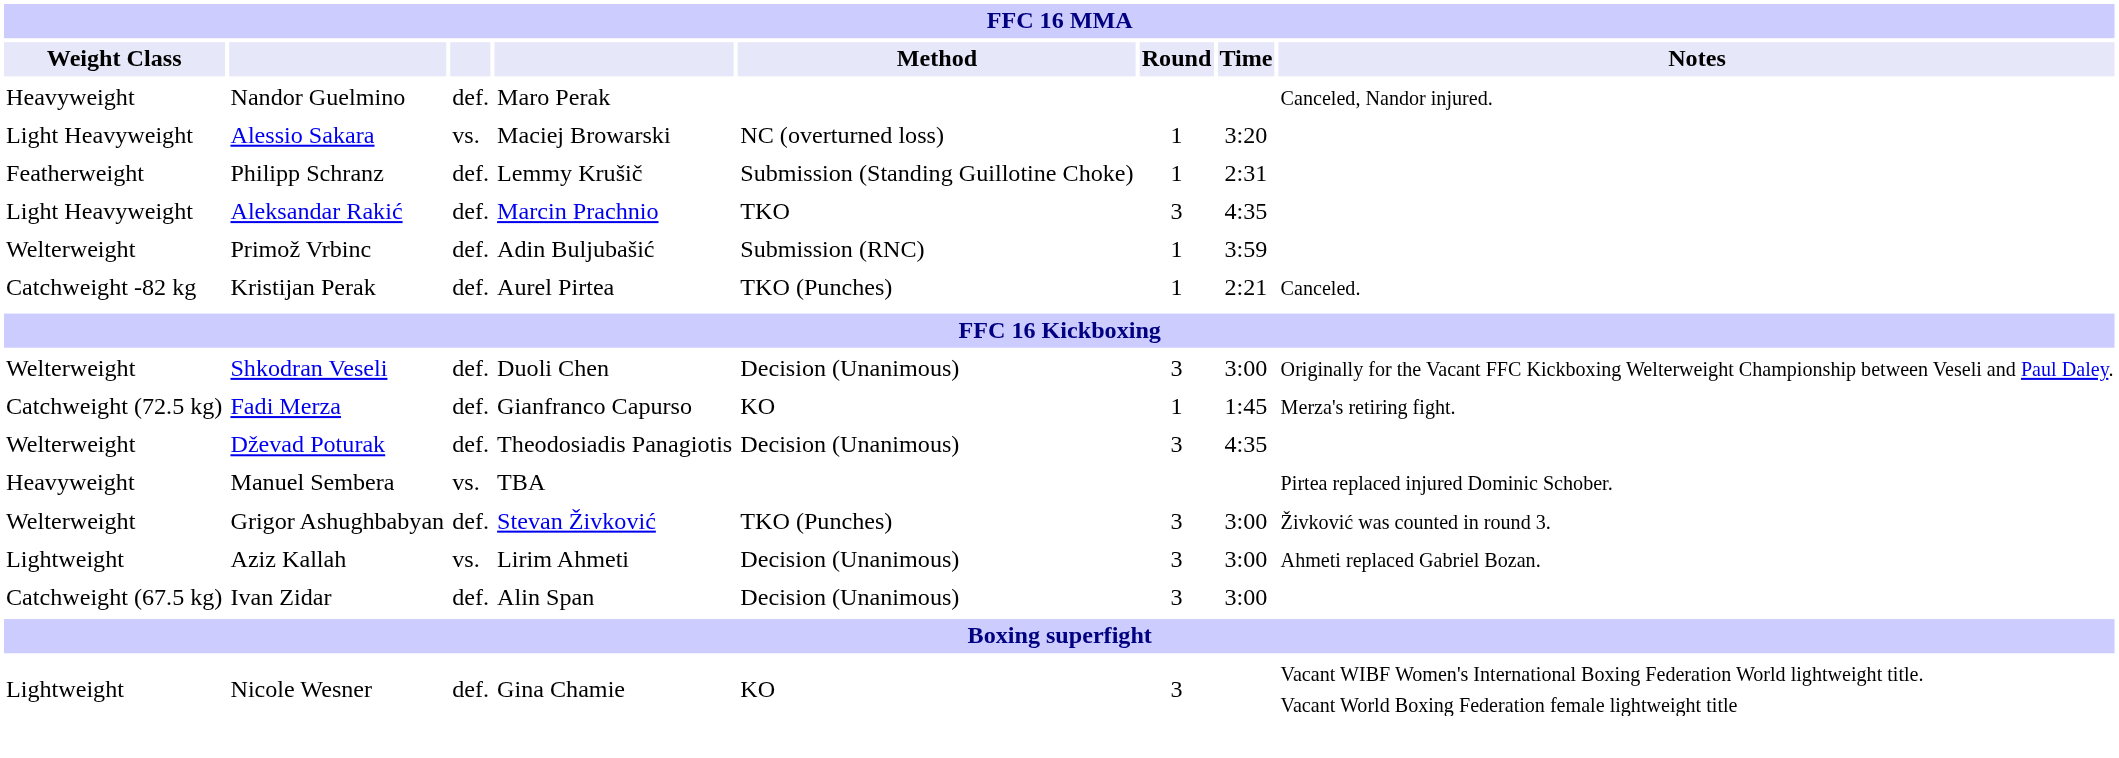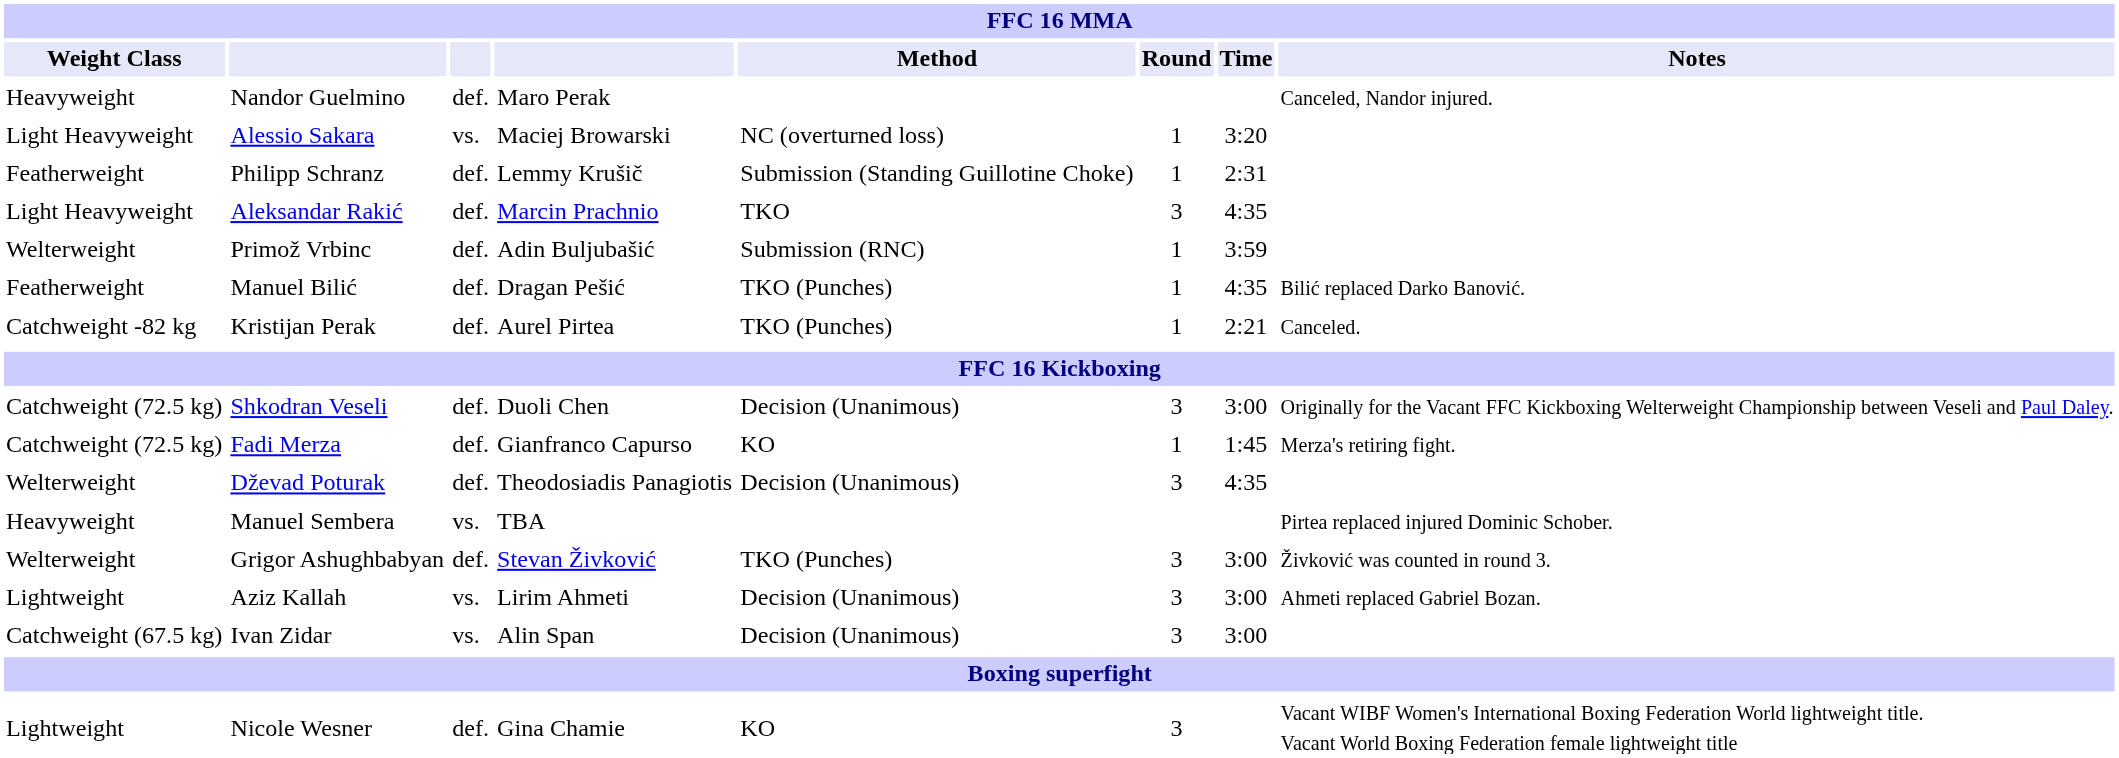+ row: Featherweight | Manuel Bilić | def. | Dragan Pešić | TKO (Punches) | 1 | 4:35 | Bilić replaced Darko Banović.
Shkodran Veseli | Weight Class: Welterweight -> Catchweight (72.5 kg)
Ivan Zidar | column 3: def. -> vs.
